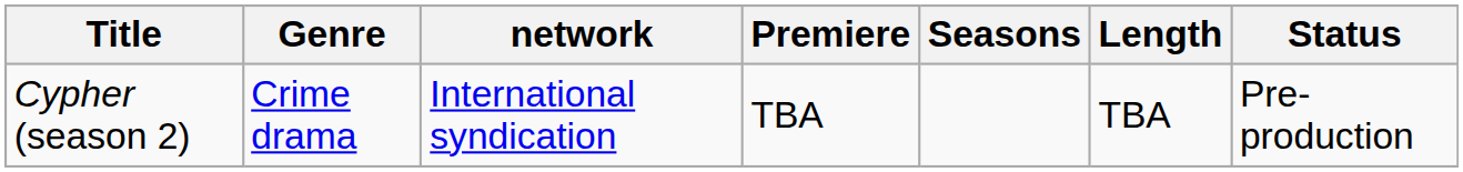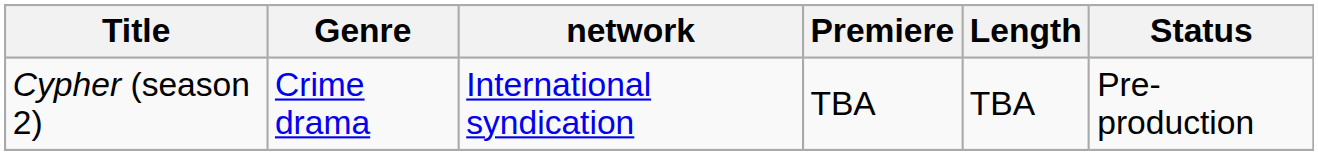- column: Seasons
